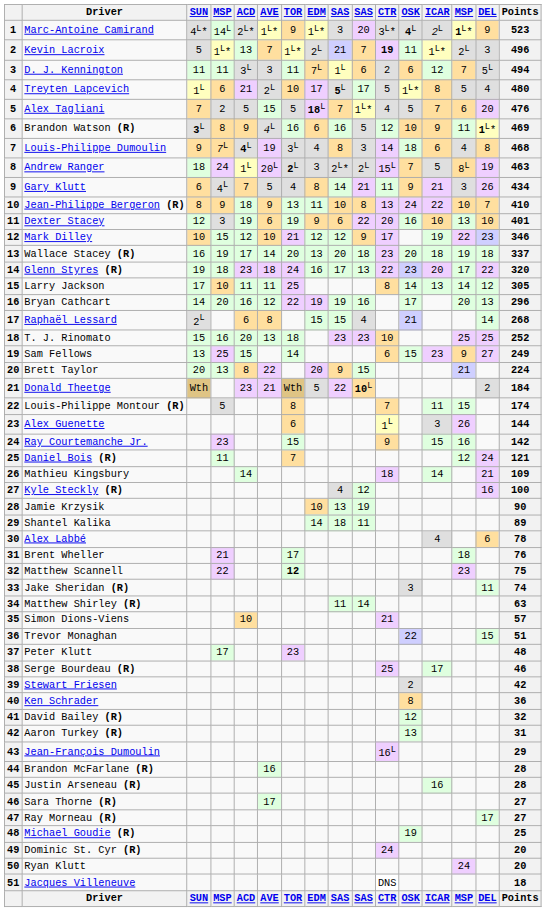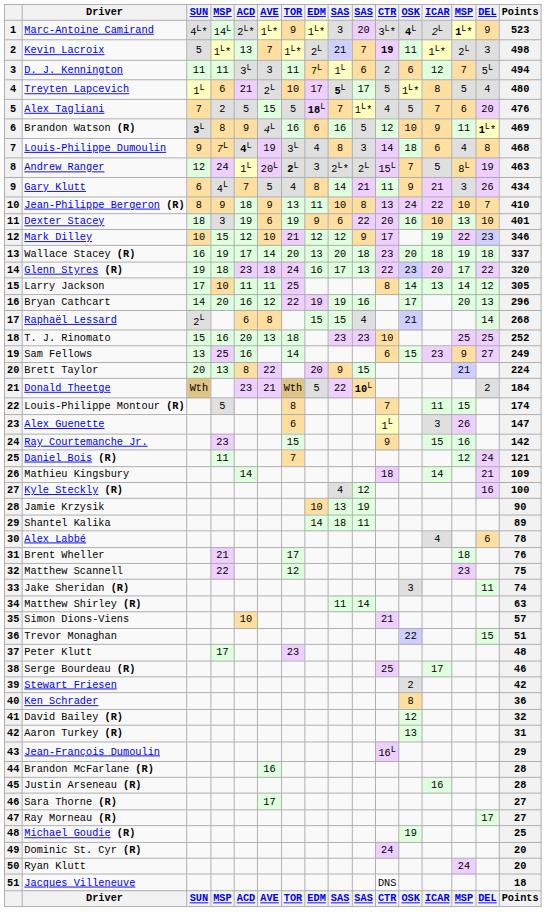Kevin Lacroix | Points: 496 -> 498
Andrew Ranger | SUN: 18 -> 12
Dexter Stacey | SUN: 12 -> 18
Sam Fellows | ACD: 15 -> 16
Alex Guenette | Points: 144 -> 147
Matthew Scannell | TOR: bold -> normal
